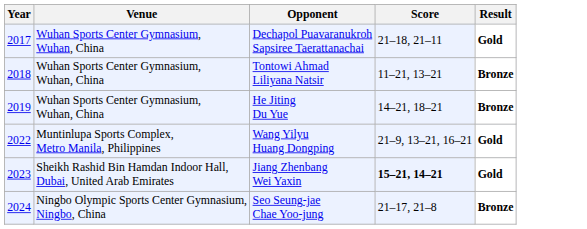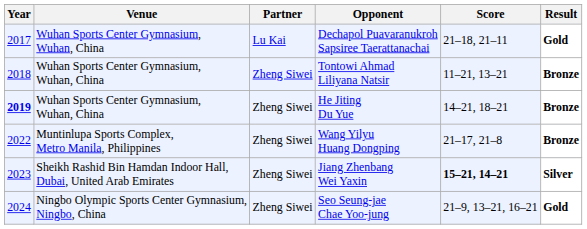+ column: Partner | Lu Kai | Zheng Siwei | Zheng Siwei | Zheng Siwei | Zheng Siwei | Zheng Siwei
He Jiting Du Yue | Year: normal -> bold
Wang Yilyu Huang Dongping | Score: 21–9, 13–21, 16–21 -> 21–17, 21–8
Wang Yilyu Huang Dongping | Result: Gold -> Bronze
Jiang Zhenbang Wei Yaxin | Result: Gold -> Silver
Seo Seung-jae Chae Yoo-jung | Score: 21–17, 21–8 -> 21–9, 13–21, 16–21
Seo Seung-jae Chae Yoo-jung | Result: Bronze -> Gold
